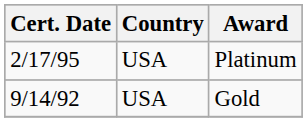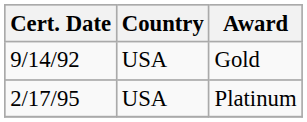rows swapped: Gold <-> Platinum
